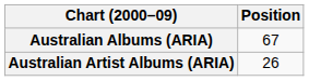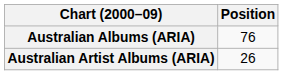Australian Albums (ARIA) | Position: 67 -> 76
